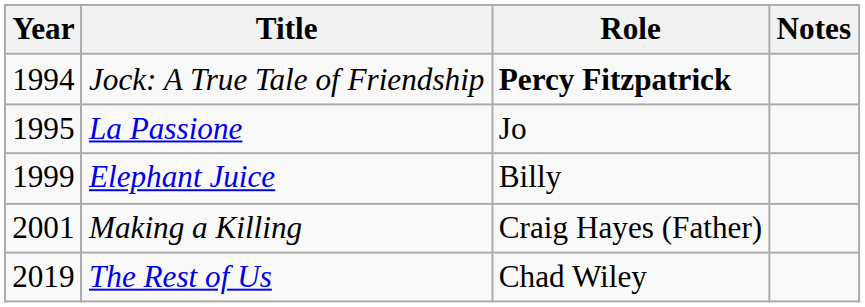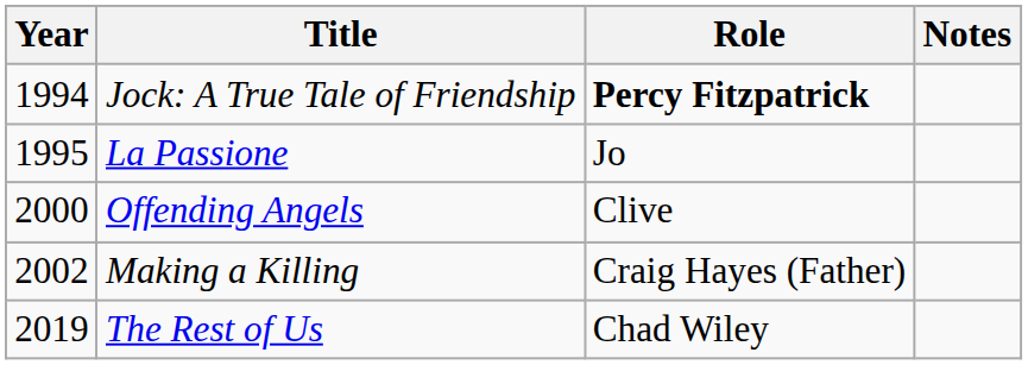- row: 1999 | Elephant Juice | Billy
+ row: 2000 | Offending Angels | Clive
Making a Killing | Year: 2001 -> 2002
